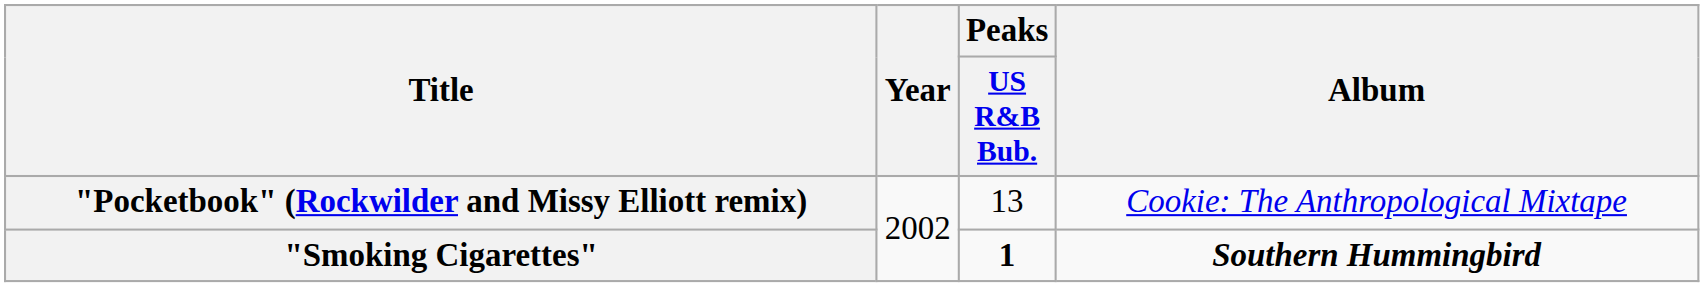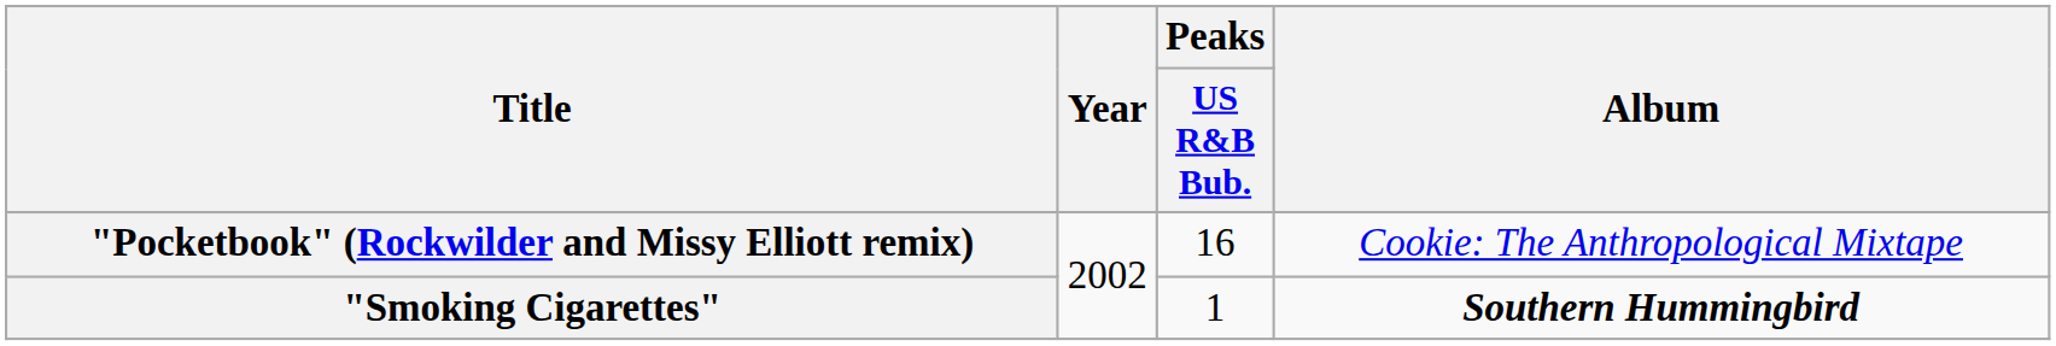"Pocketbook" (Rockwilder and Missy Elliott remix) | Peaks / US R&B Bub.: 13 -> 16
"Smoking Cigarettes" | Peaks / US R&B Bub.: bold -> normal
